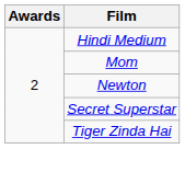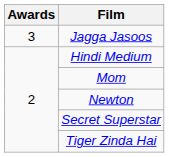+ row: 3 | Jagga Jasoos
